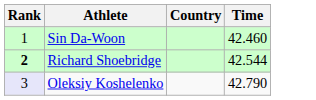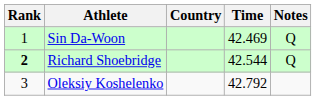+ column: Notes | Q | Q
Sin Da-Woon | Time: 42.460 -> 42.469
Oleksiy Koshelenko | Rank: lavender background -> no background
Oleksiy Koshelenko | Time: 42.790 -> 42.792
